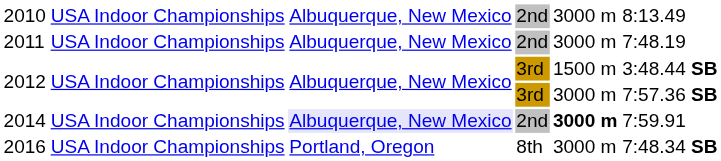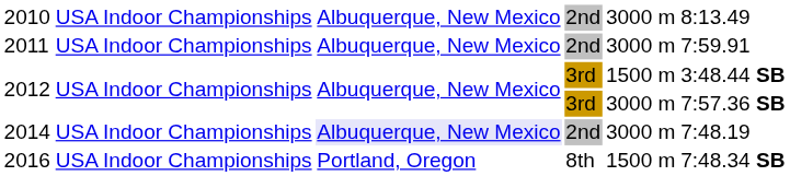2011 | column 6: 7:48.19 -> 7:59.91
2014 | column 5: bold -> normal
2014 | column 6: 7:59.91 -> 7:48.19
2016 | column 5: 3000 m -> 1500 m
